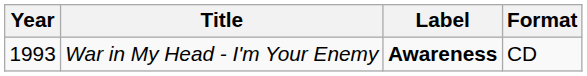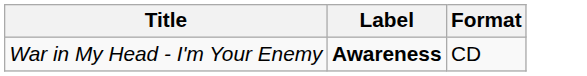- column: Year | 1993
